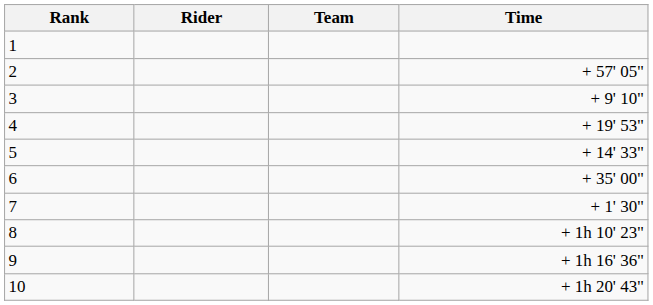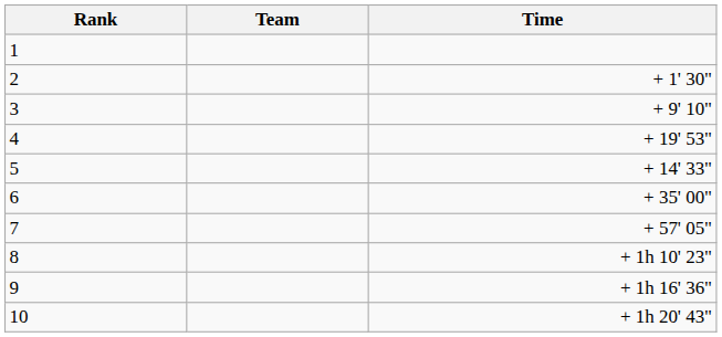- column: Rider
2 | Time: + 57' 05" -> + 1' 30"
7 | Time: + 1' 30" -> + 57' 05"
